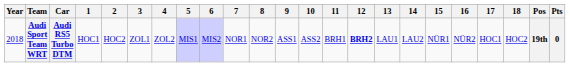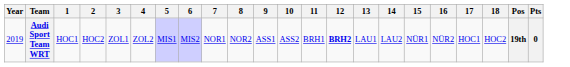- column: Car | Audi RS5 Turbo DTM
Audi Sport Team WRT | Year: 2018 -> 2019
